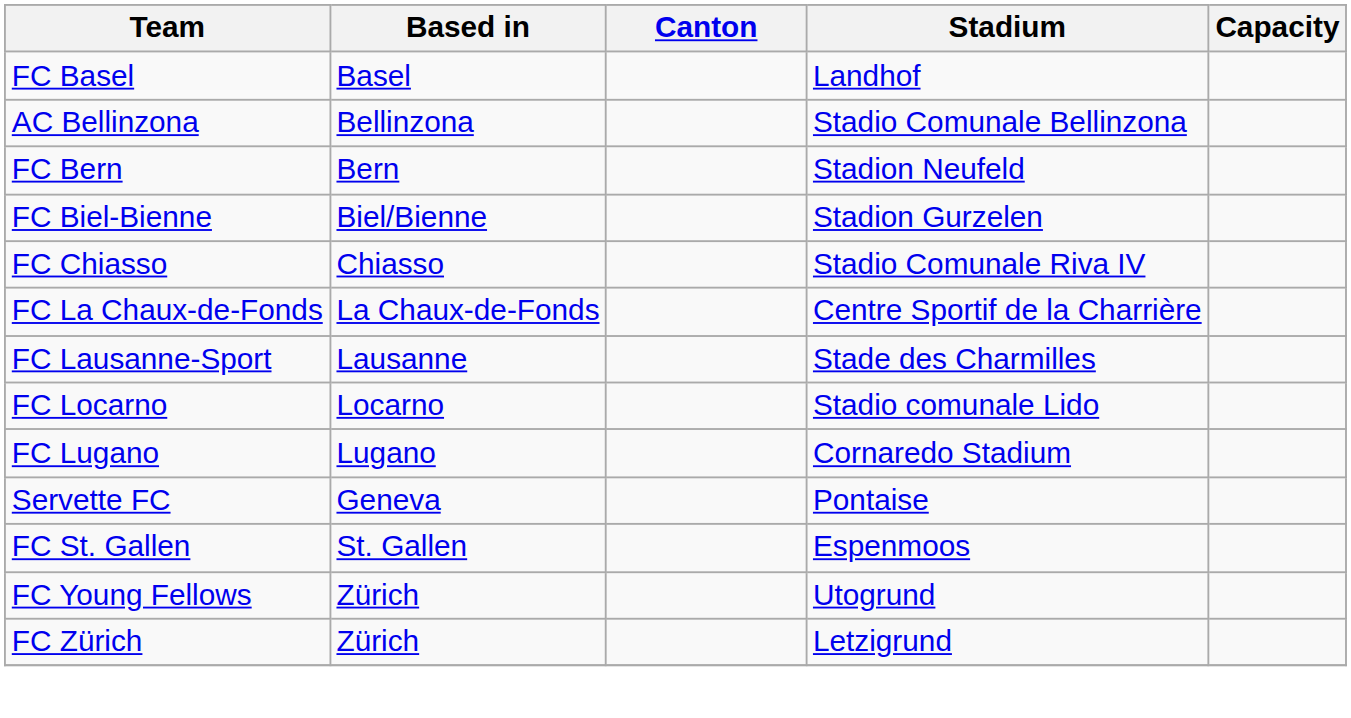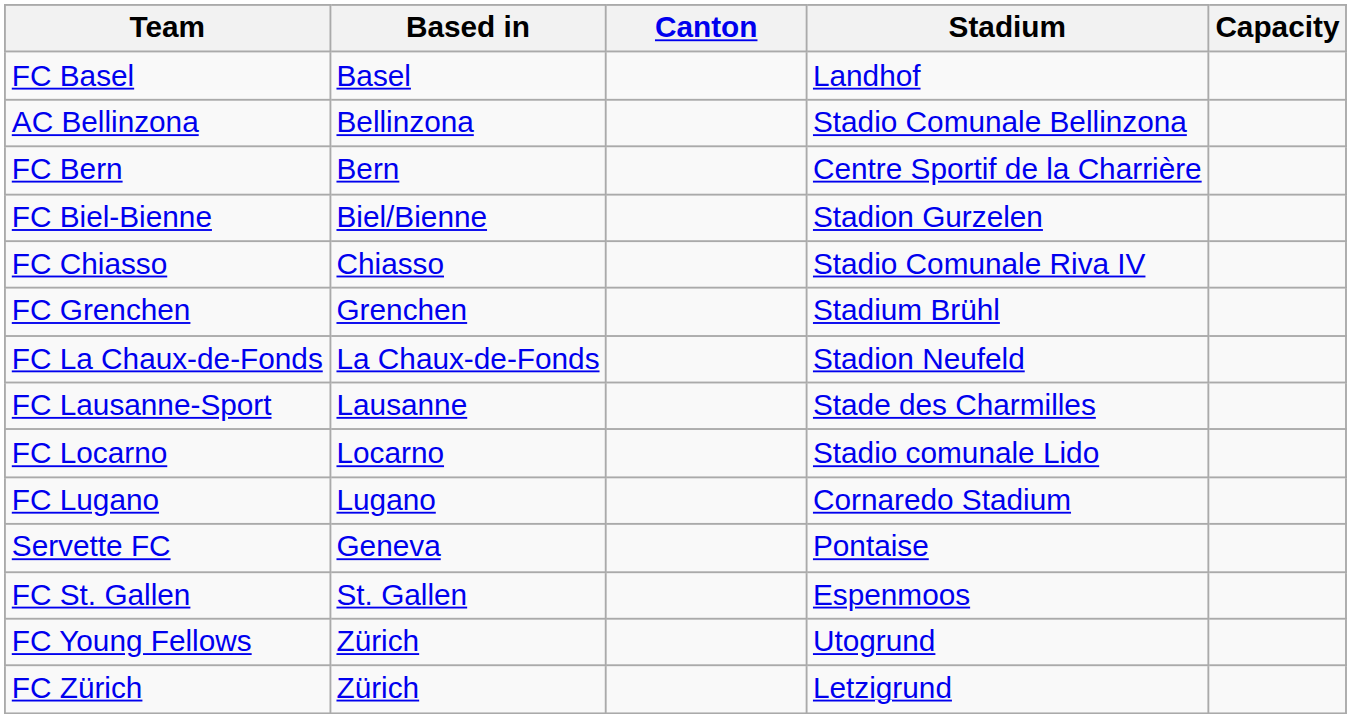FC Bern | Stadium: Stadion Neufeld -> Centre Sportif de la Charrière
+ row: FC Grenchen | Grenchen | Stadium Brühl
FC La Chaux-de-Fonds | Stadium: Centre Sportif de la Charrière -> Stadion Neufeld
